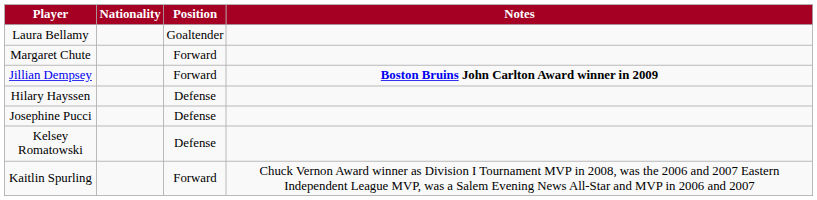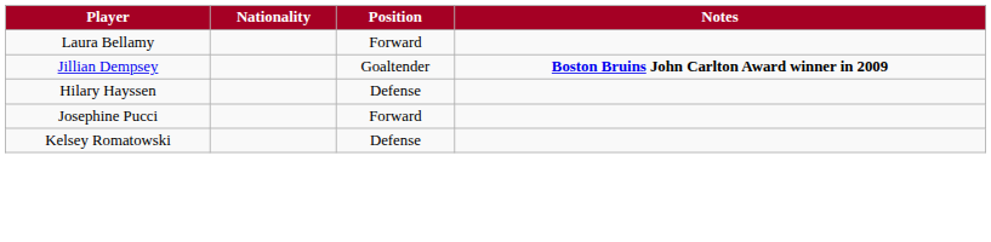Laura Bellamy | Position: Goaltender -> Forward
- row: Margaret Chute | Forward
Jillian Dempsey | Position: Forward -> Goaltender
Josephine Pucci | Position: Defense -> Forward
- row: Kaitlin Spurling | Forward | Chuck Vernon Award winner as Division I Tournament MVP in 2008, was the 2006 and 2007 Eastern Independent League MVP, was a Salem Evening News All-Star and MVP in 2006 and 2007
